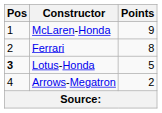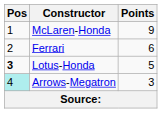Ferrari | Points: 8 -> 6
Arrows-Megatron | Pos: no background -> paleturquoise background
Arrows-Megatron | Points: 2 -> 3
